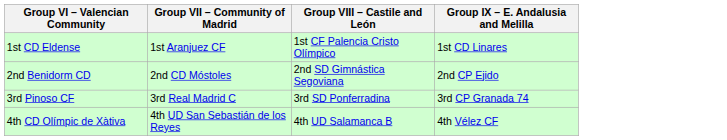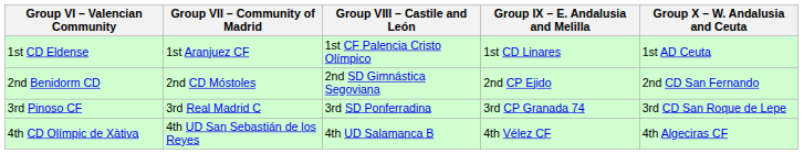+ column: Group X – W. Andalusia and Ceuta | 1st AD Ceuta | 2nd CD San Fernando | 3rd CD San Roque de Lepe | 4th Algeciras CF
